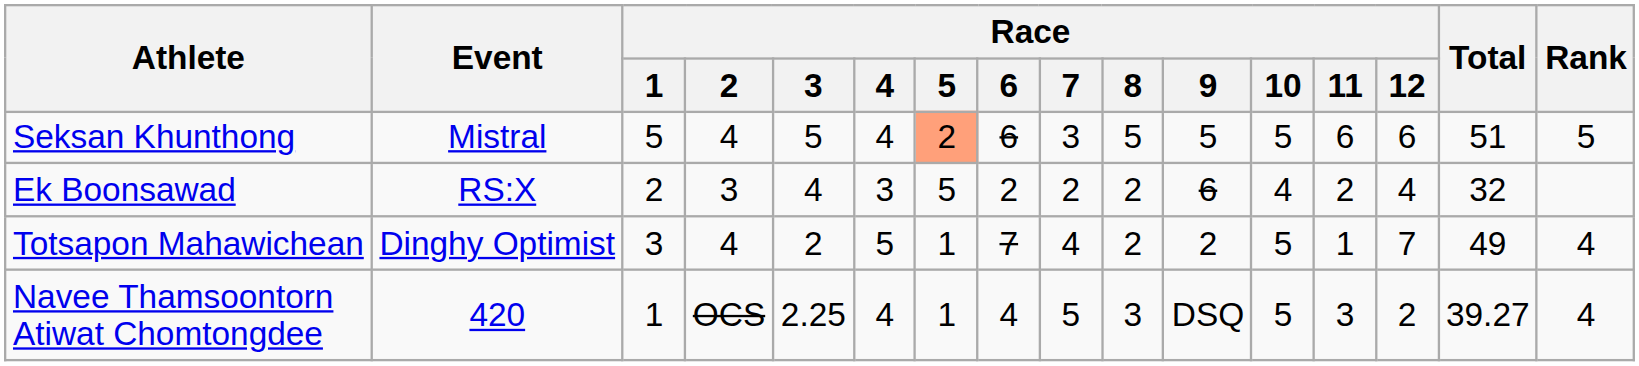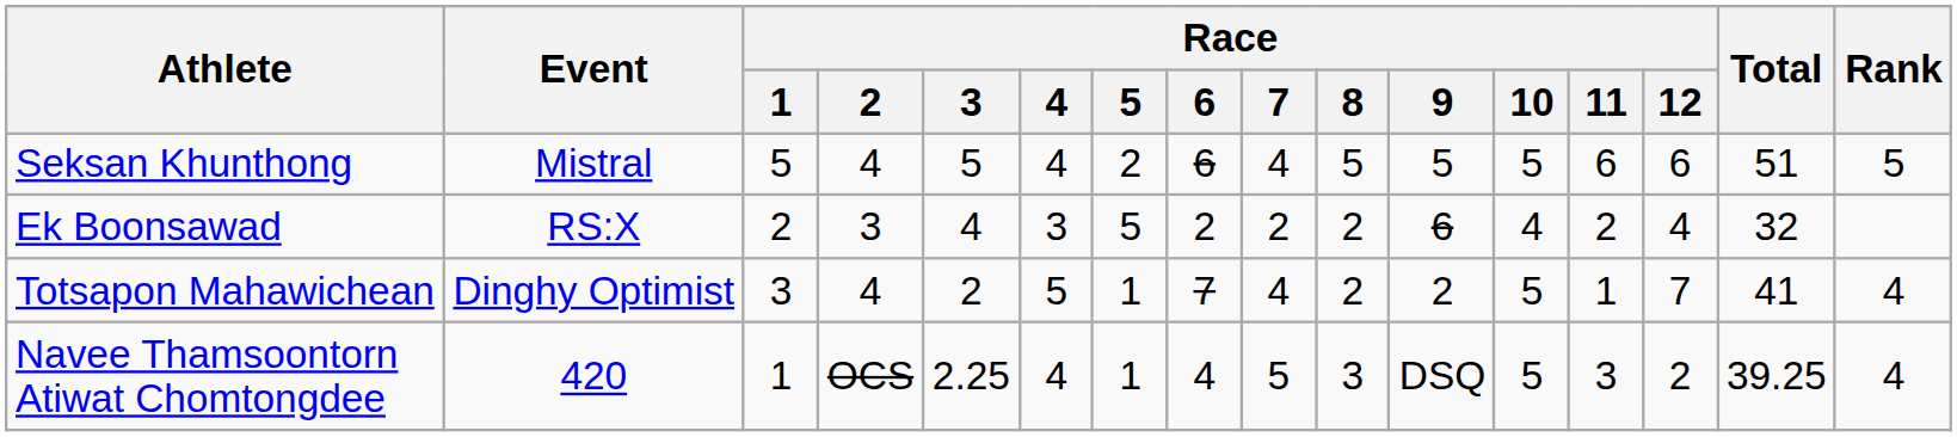Seksan Khunthong | Race / 5: lightsalmon background -> no background
Seksan Khunthong | Race / 7: 3 -> 4
Totsapon Mahawichean | Total: 49 -> 41
Navee Thamsoontorn Atiwat Chomtongdee | Total: 39.27 -> 39.25
